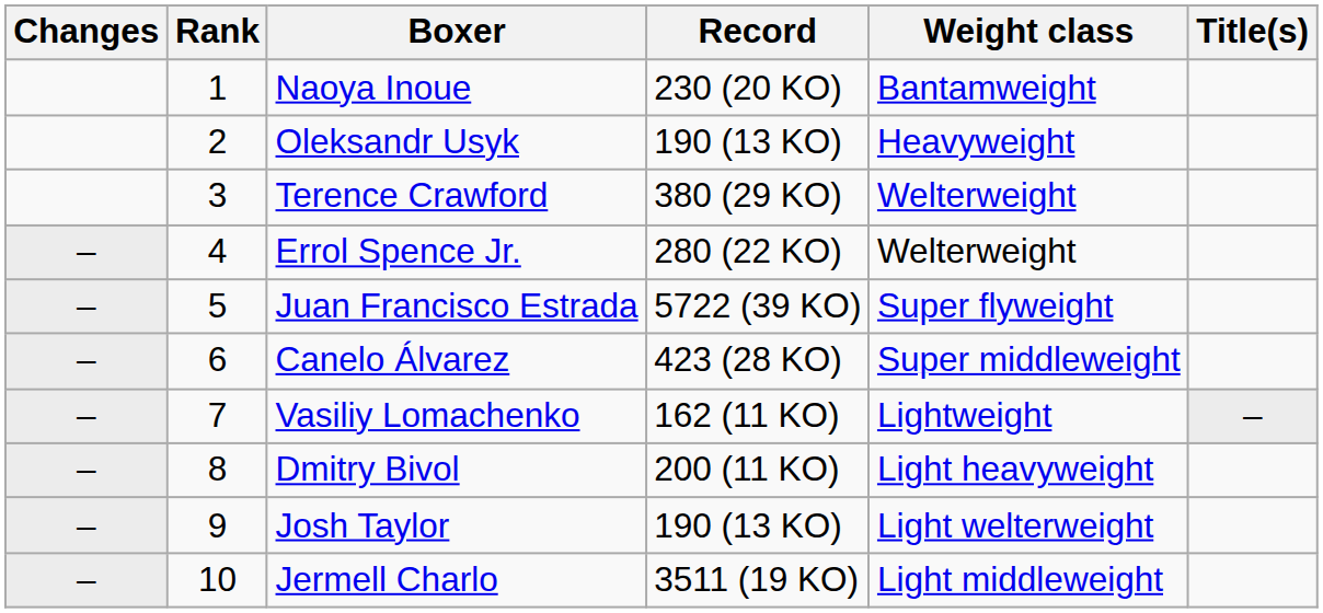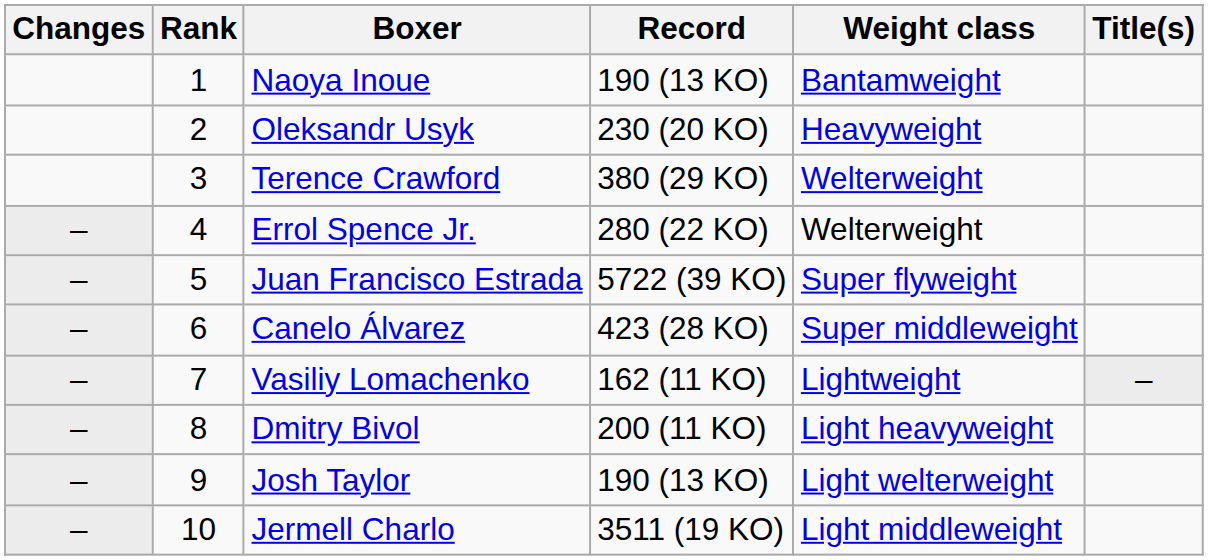Naoya Inoue | Record: 230 (20 KO) -> 190 (13 KO)
Oleksandr Usyk | Record: 190 (13 KO) -> 230 (20 KO)
